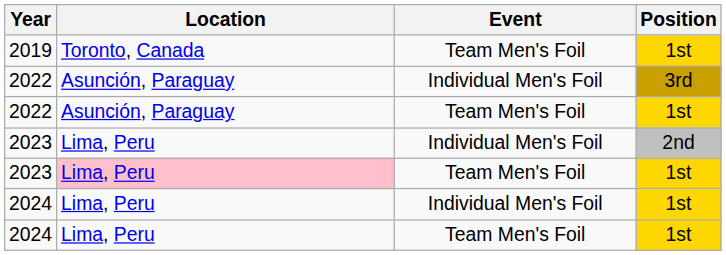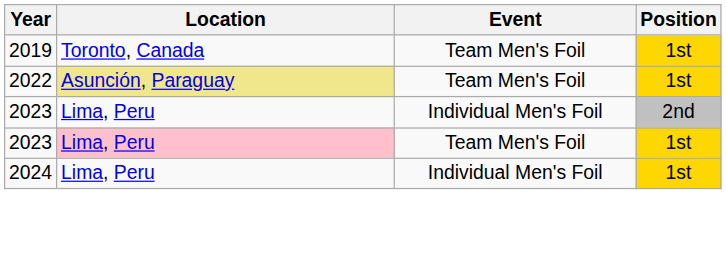- row: 2022 | Asunción, Paraguay | Individual Men's Foil | 3rd
2022 / Team Men's Foil | Location: no background -> khaki background
- row: 2024 | Lima, Peru | Team Men's Foil | 1st
